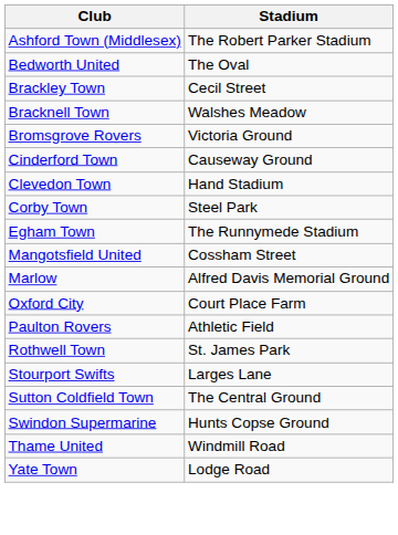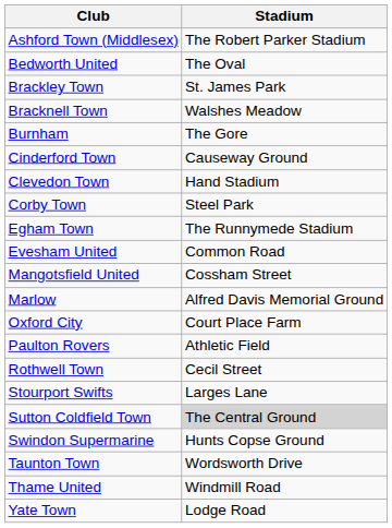Brackley Town | Stadium: Cecil Street -> St. James Park
- row: Bromsgrove Rovers | Victoria Ground
+ row: Burnham | The Gore
+ row: Evesham United | Common Road
Rothwell Town | Stadium: St. James Park -> Cecil Street
Sutton Coldfield Town | Stadium: no background -> lightgrey background
+ row: Taunton Town | Wordsworth Drive
